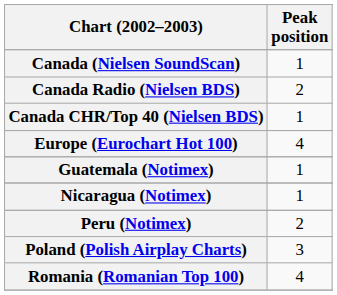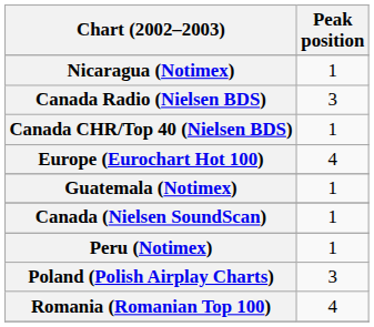rows swapped: Canada (Nielsen SoundScan) <-> Nicaragua (Notimex)
Canada Radio (Nielsen BDS) | Peak position: 2 -> 3
Peru (Notimex) | Peak position: 2 -> 1
